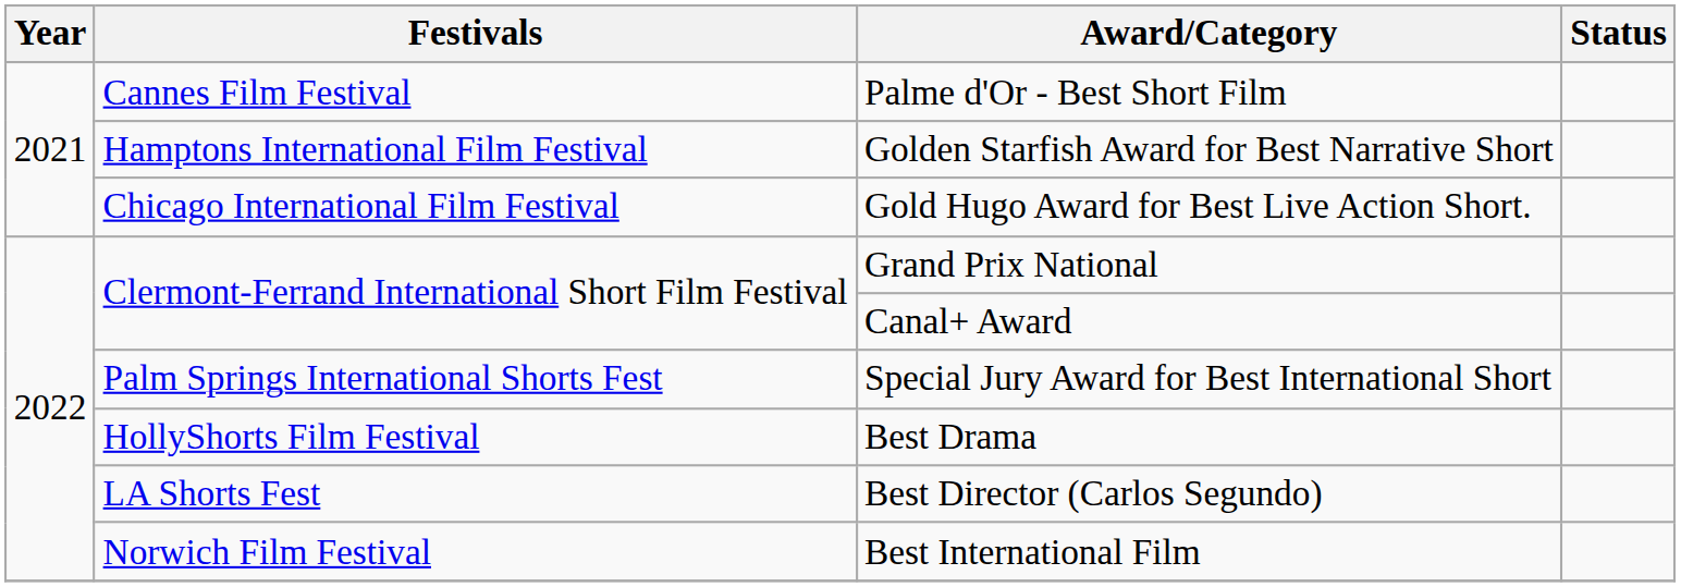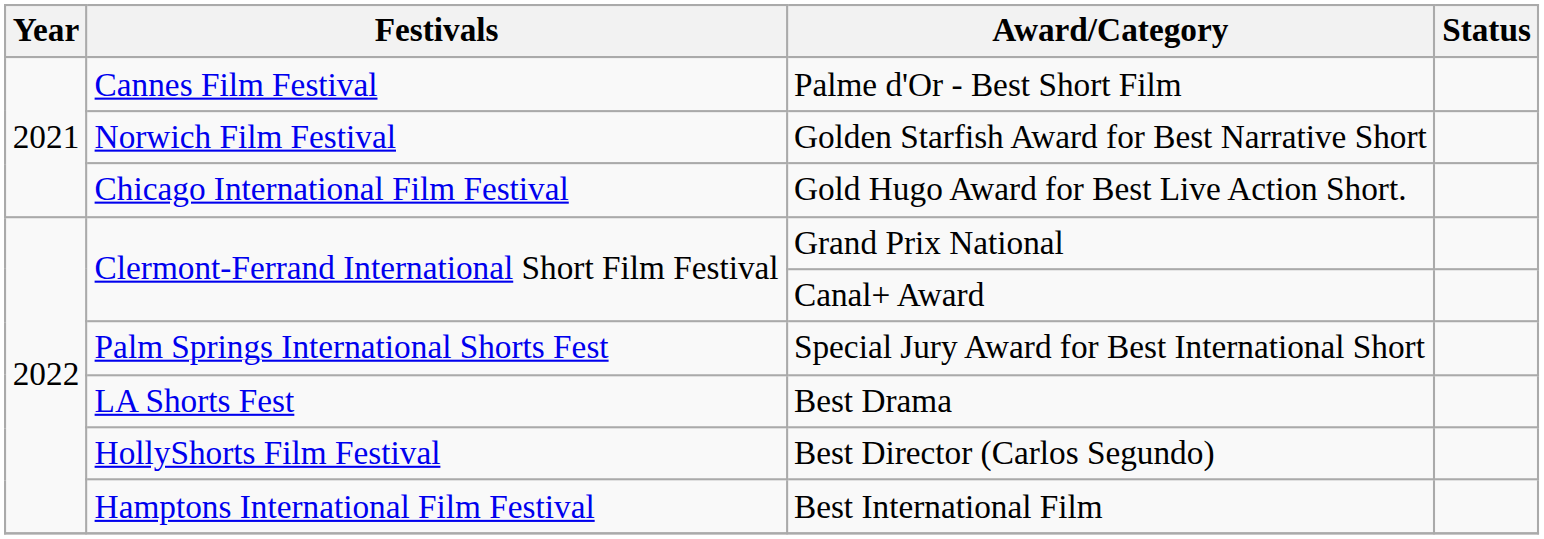Golden Starfish Award for Best Narrative Short | Festivals: Hamptons International Film Festival -> Norwich Film Festival
Best Drama | Festivals: HollyShorts Film Festival -> LA Shorts Fest
Best Director (Carlos Segundo) | Festivals: LA Shorts Fest -> HollyShorts Film Festival
Best International Film | Festivals: Norwich Film Festival -> Hamptons International Film Festival
